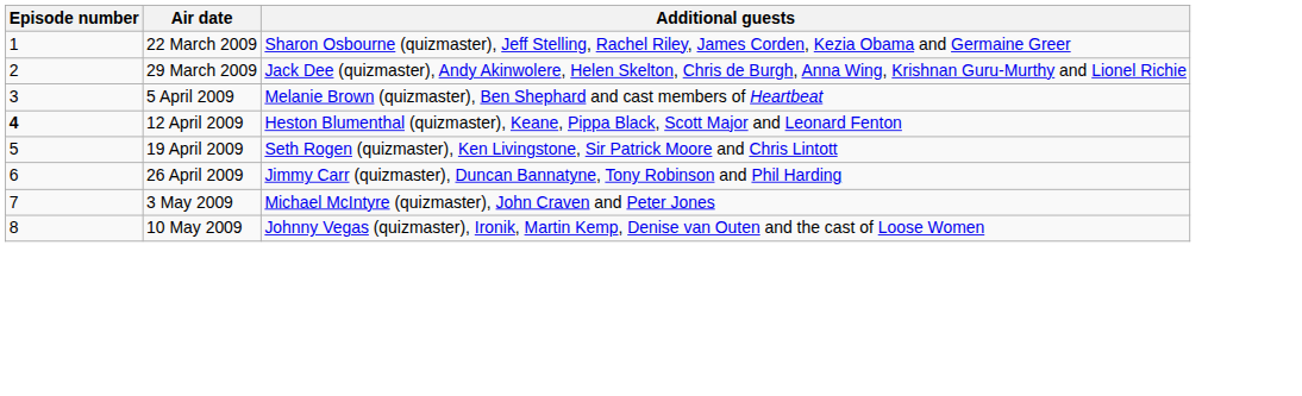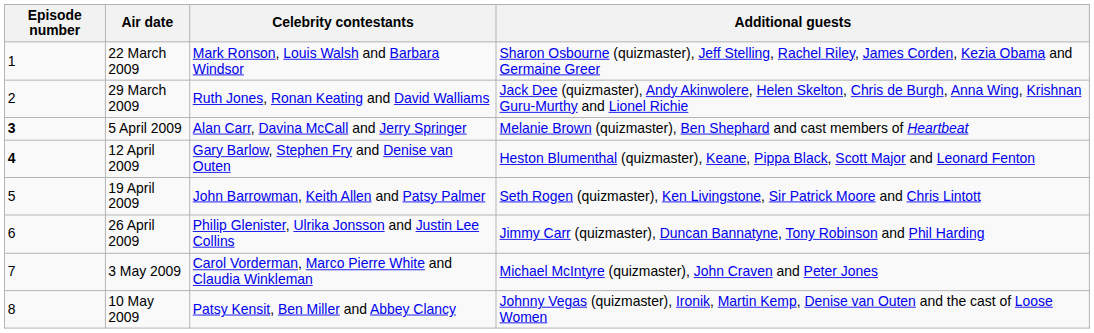+ column: Celebrity contestants | Mark Ronson, Louis Walsh and Barbara Windsor | Ruth Jones, Ronan Keating and David Walliams | Alan Carr, Davina McCall and Jerry Springer | Gary Barlow, Stephen Fry and Denise van Outen | John Barrowman, Keith Allen and Patsy Palmer | Philip Glenister, Ulrika Jonsson and Justin Lee Collins | Carol Vorderman, Marco Pierre White and Claudia Winkleman | Patsy Kensit, Ben Miller and Abbey Clancy
5 April 2009 | Episode number: normal -> bold
